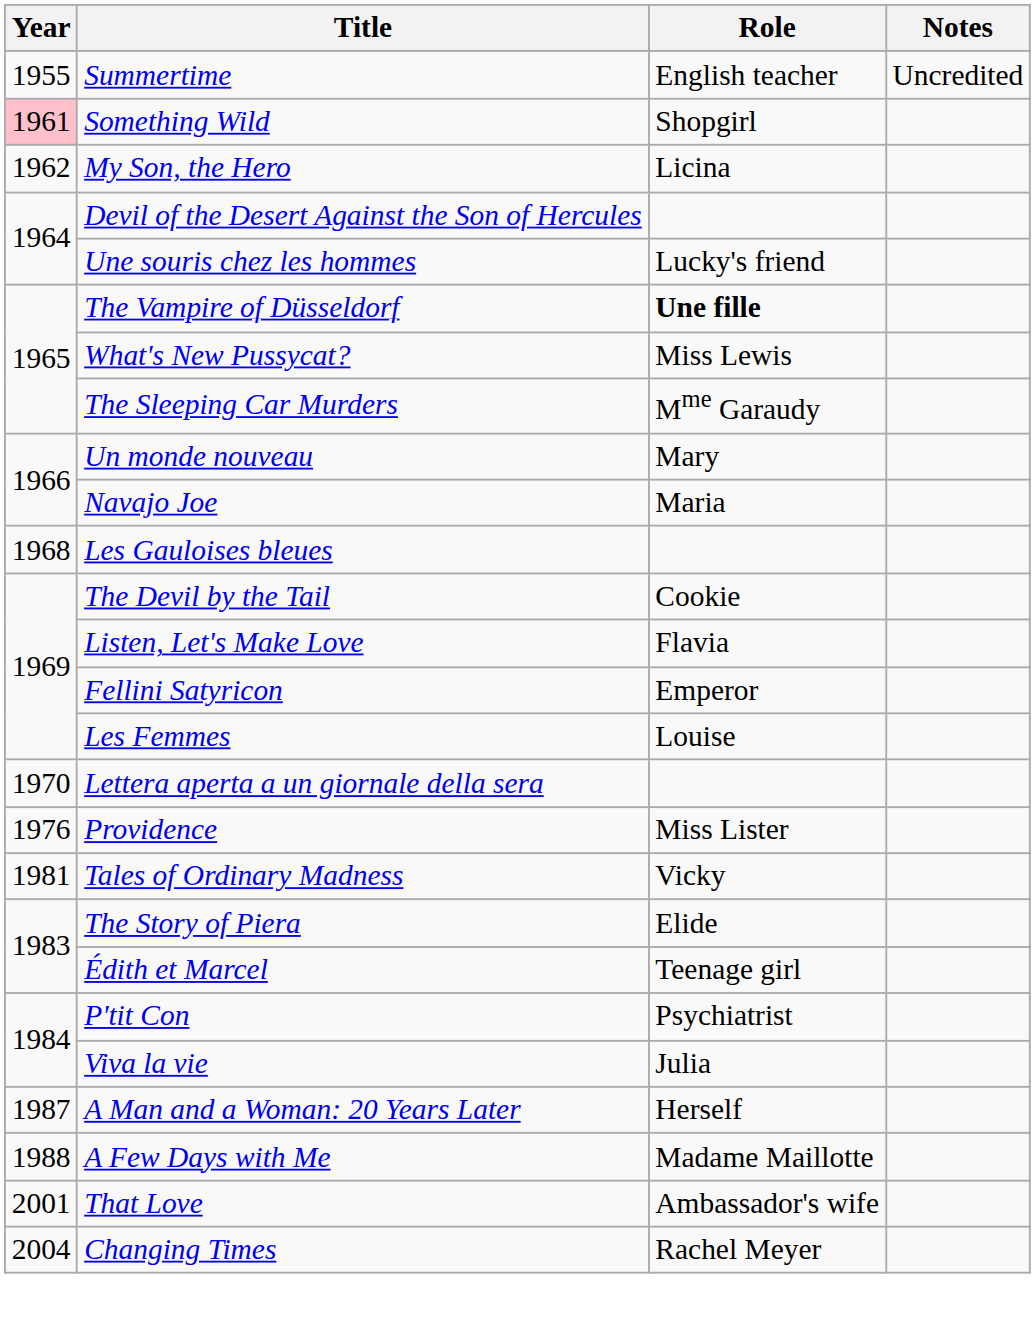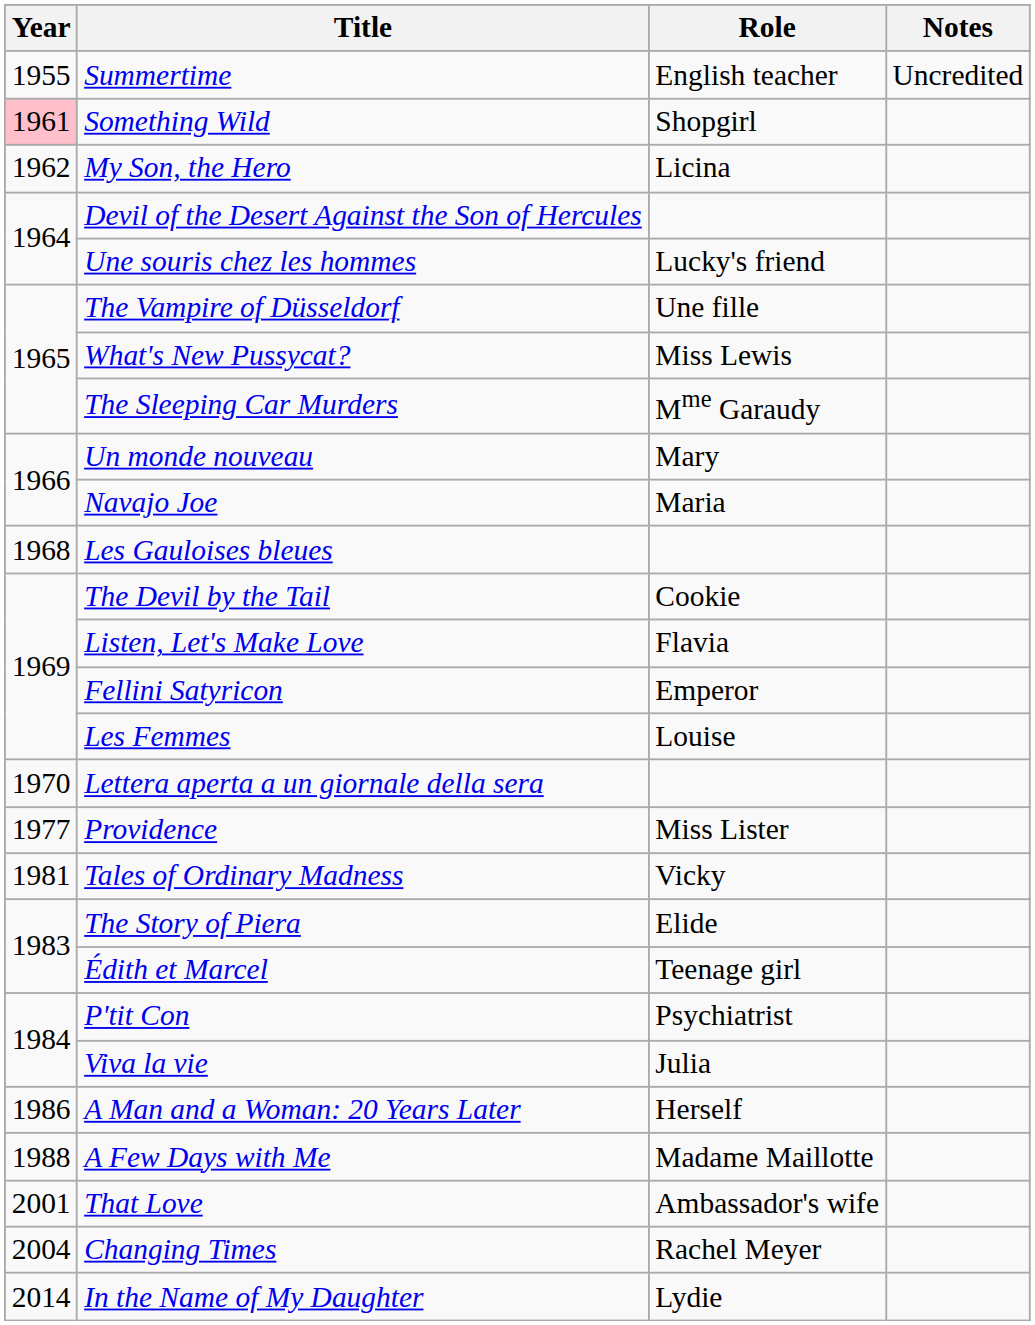The Vampire of Düsseldorf | Role: bold -> normal
Providence | Year: 1976 -> 1977
A Man and a Woman: 20 Years Later | Year: 1987 -> 1986
+ row: 2014 | In the Name of My Daughter | Lydie
